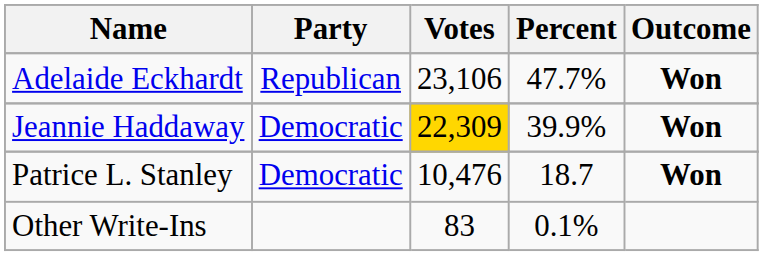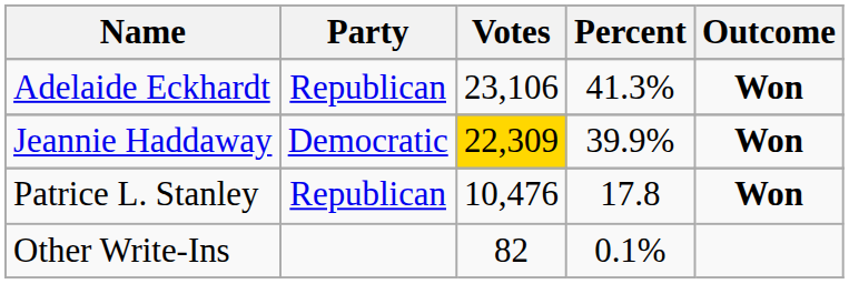Adelaide Eckhardt | Percent: 47.7% -> 41.3%
Patrice L. Stanley | Party: Democratic -> Republican
Patrice L. Stanley | Percent: 18.7 -> 17.8
Other Write-Ins | Votes: 83 -> 82
